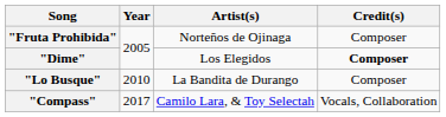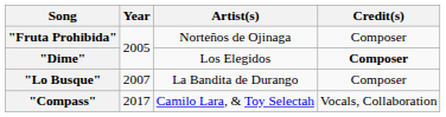"Lo Busque" | Year: 2010 -> 2007
